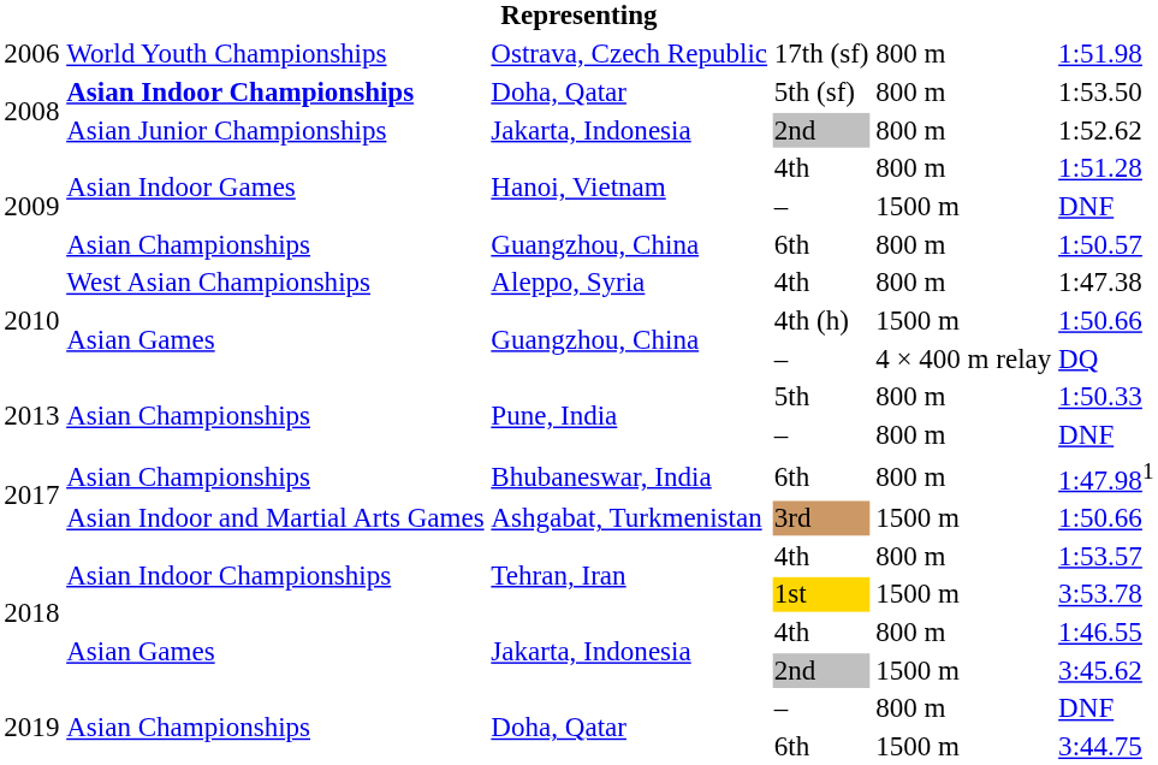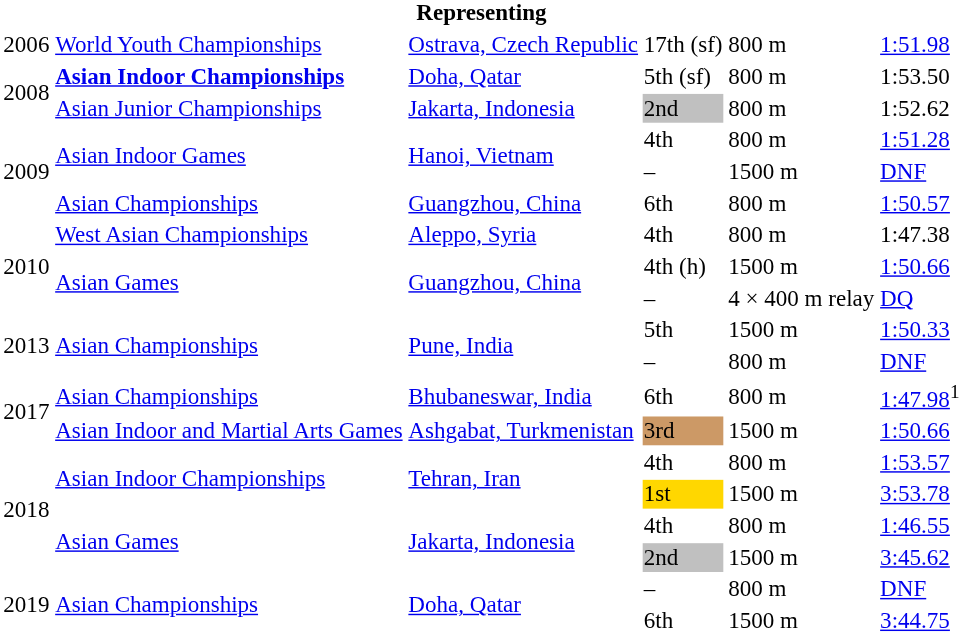Pune, India / 5th | column 5: 800 m -> 1500 m
